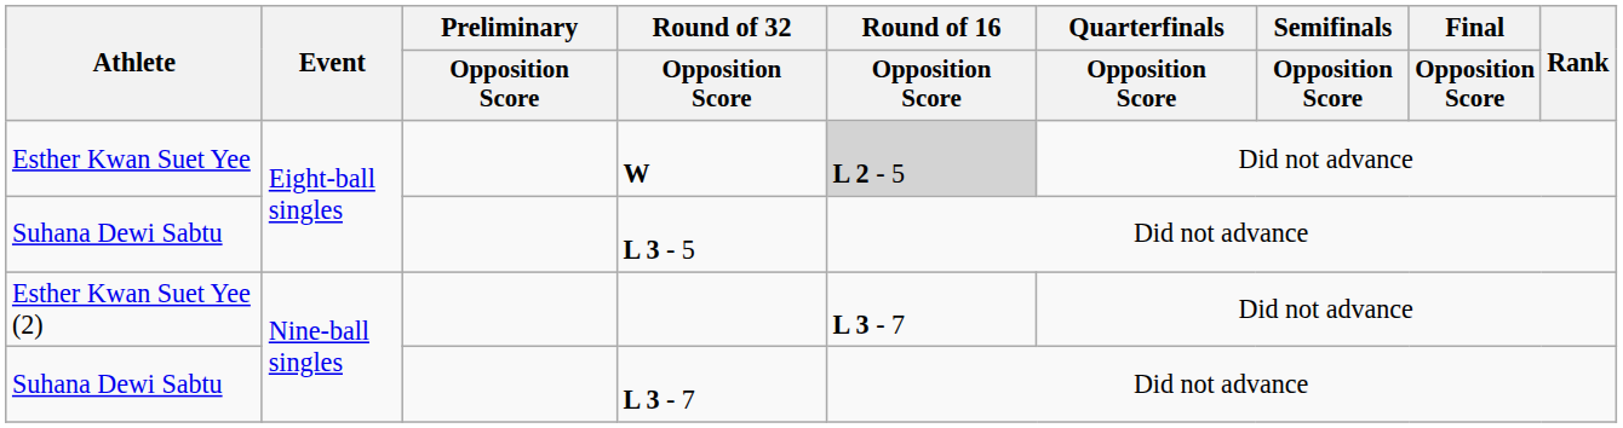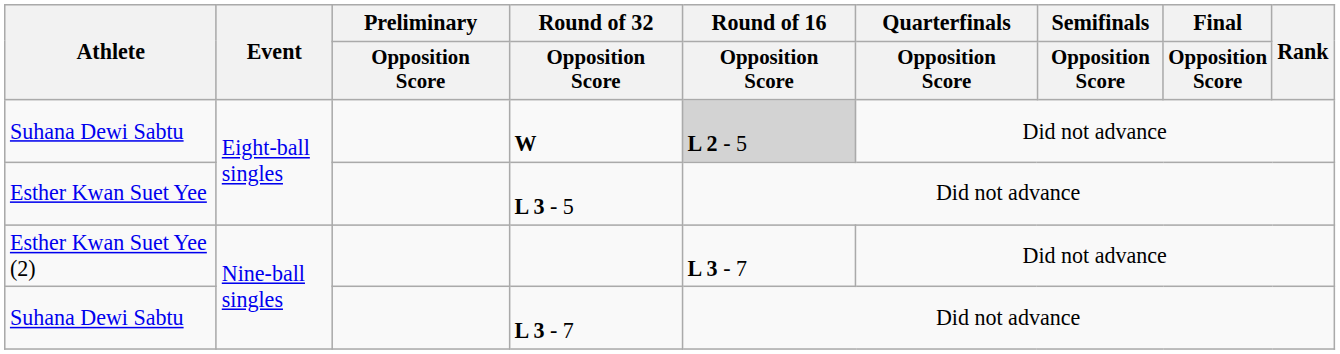W | Athlete: Esther Kwan Suet Yee -> Suhana Dewi Sabtu
L 3 - 5 | Athlete: Suhana Dewi Sabtu -> Esther Kwan Suet Yee
